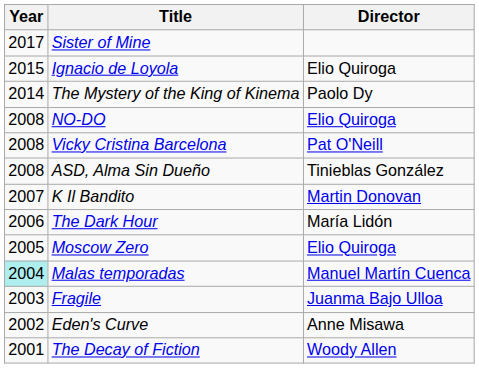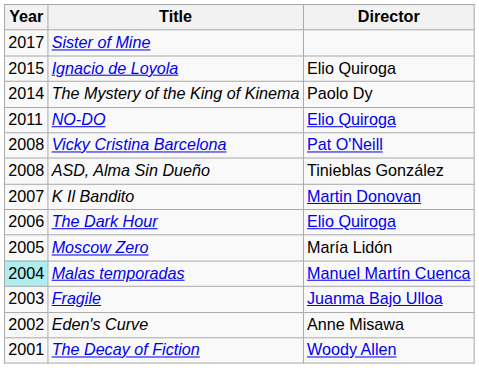NO-DO | Year: 2008 -> 2011
The Dark Hour | Director: María Lidón -> Elio Quiroga
Moscow Zero | Director: Elio Quiroga -> María Lidón
